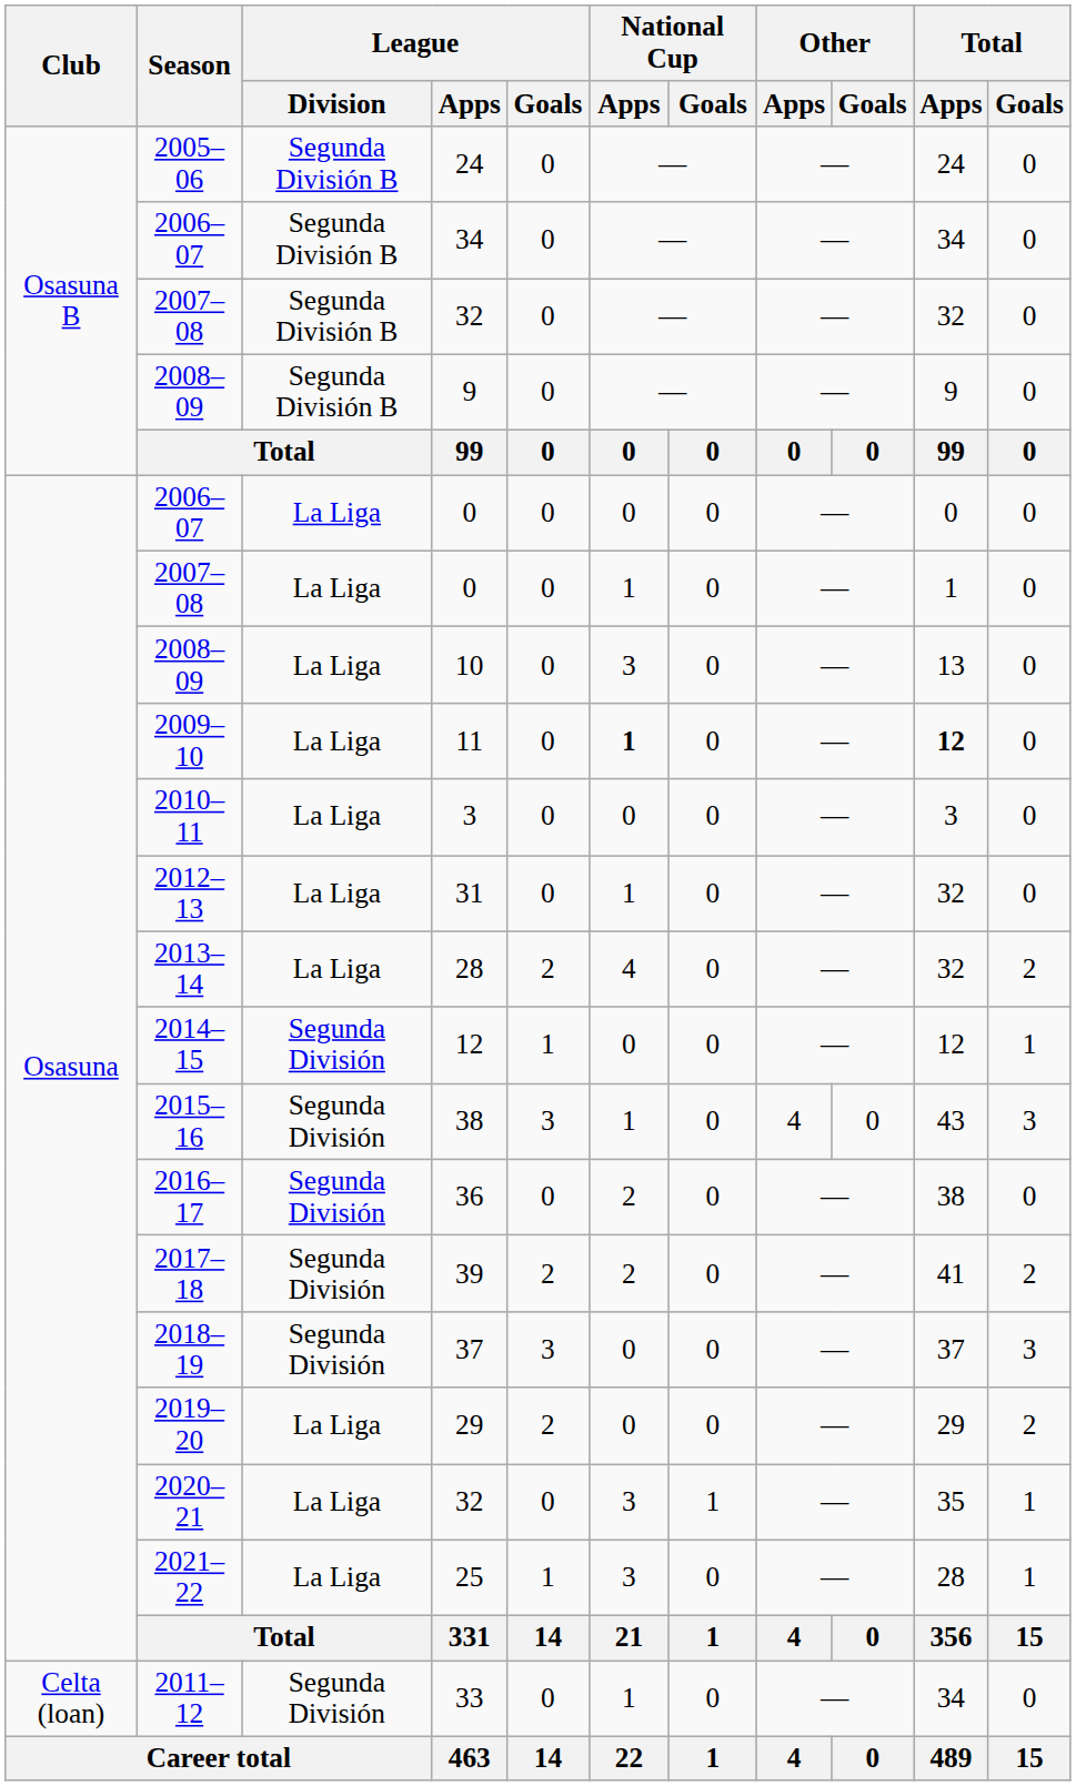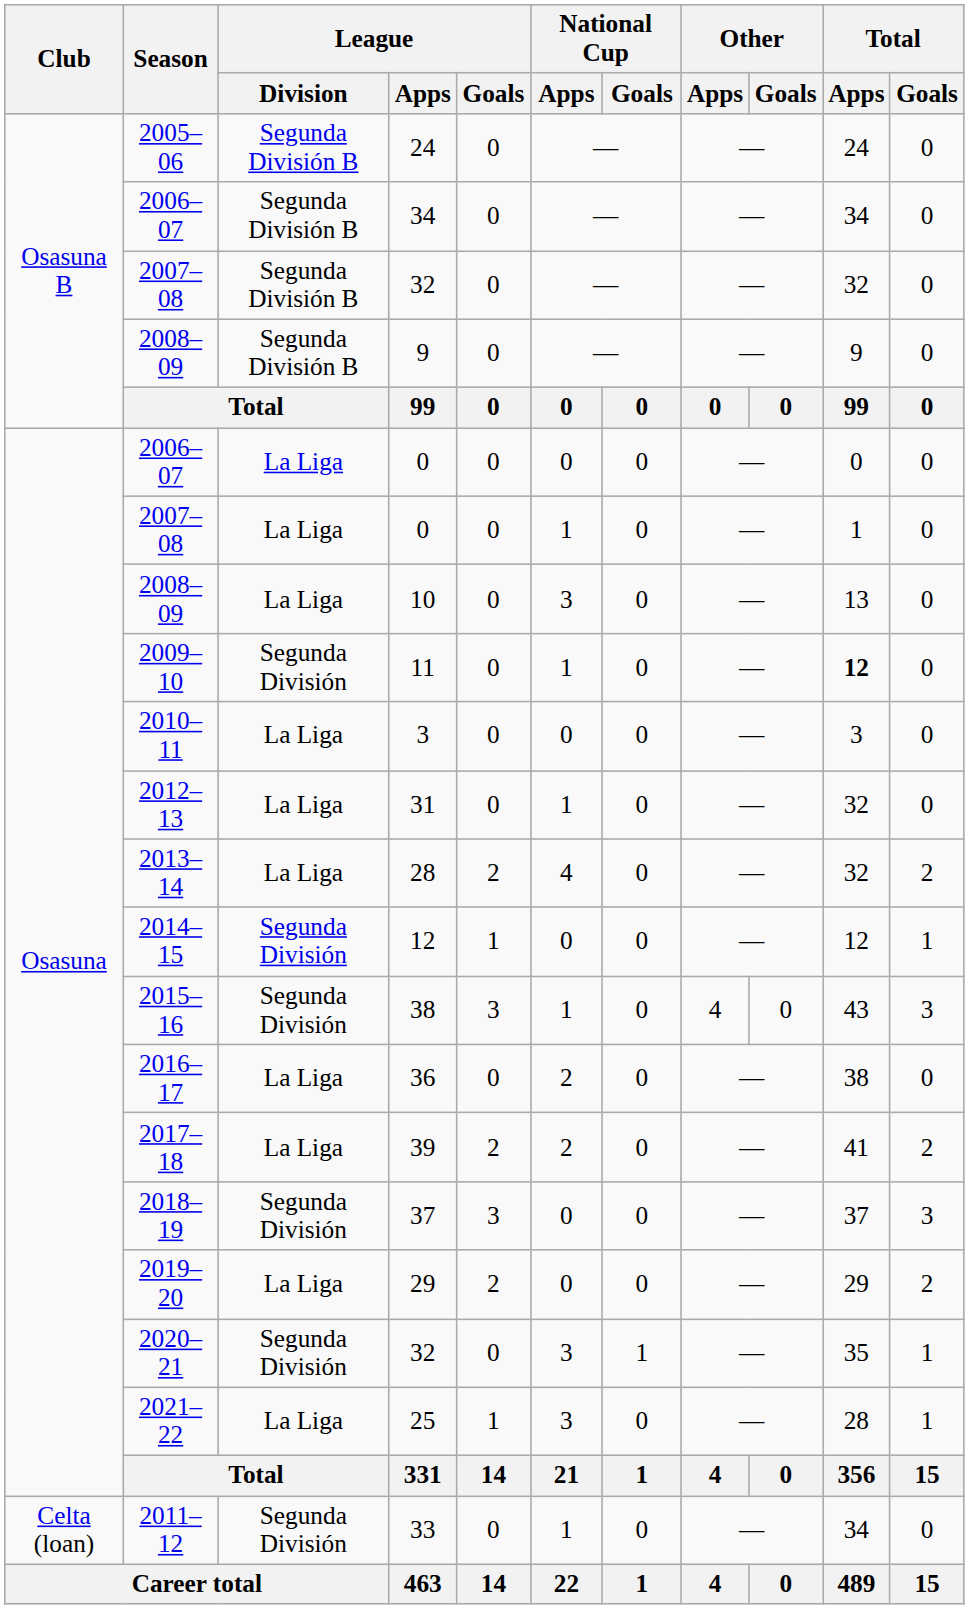11 | League / Division: La Liga -> Segunda División
11 | National Cup / Apps: bold -> normal
36 | League / Division: Segunda División -> La Liga
39 | League / Division: Segunda División -> La Liga
2020–21 / 32 | League / Division: La Liga -> Segunda División
